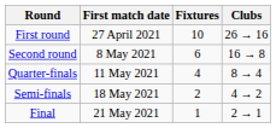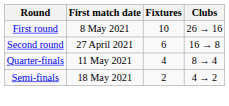First round | First match date: 27 April 2021 -> 8 May 2021
Second round | First match date: 8 May 2021 -> 27 April 2021
- row: Final | 21 May 2021 | 1 | 2 → 1
